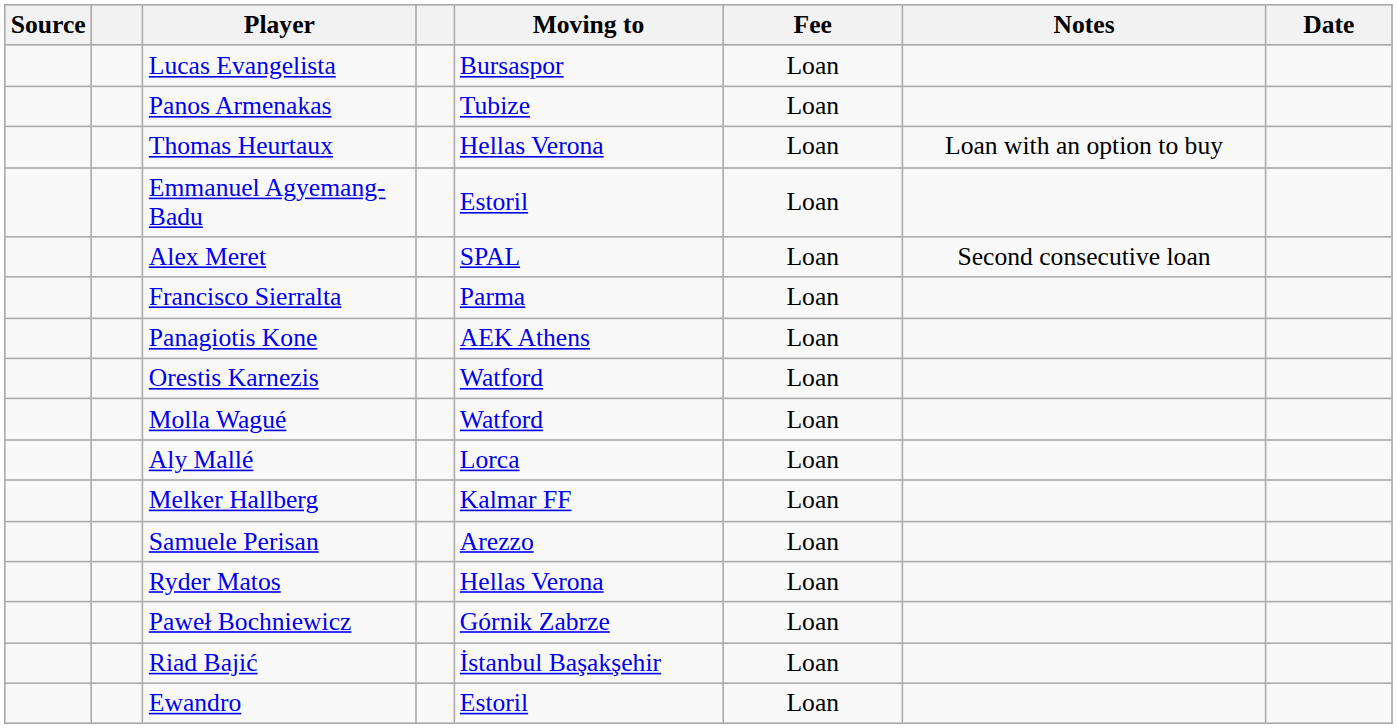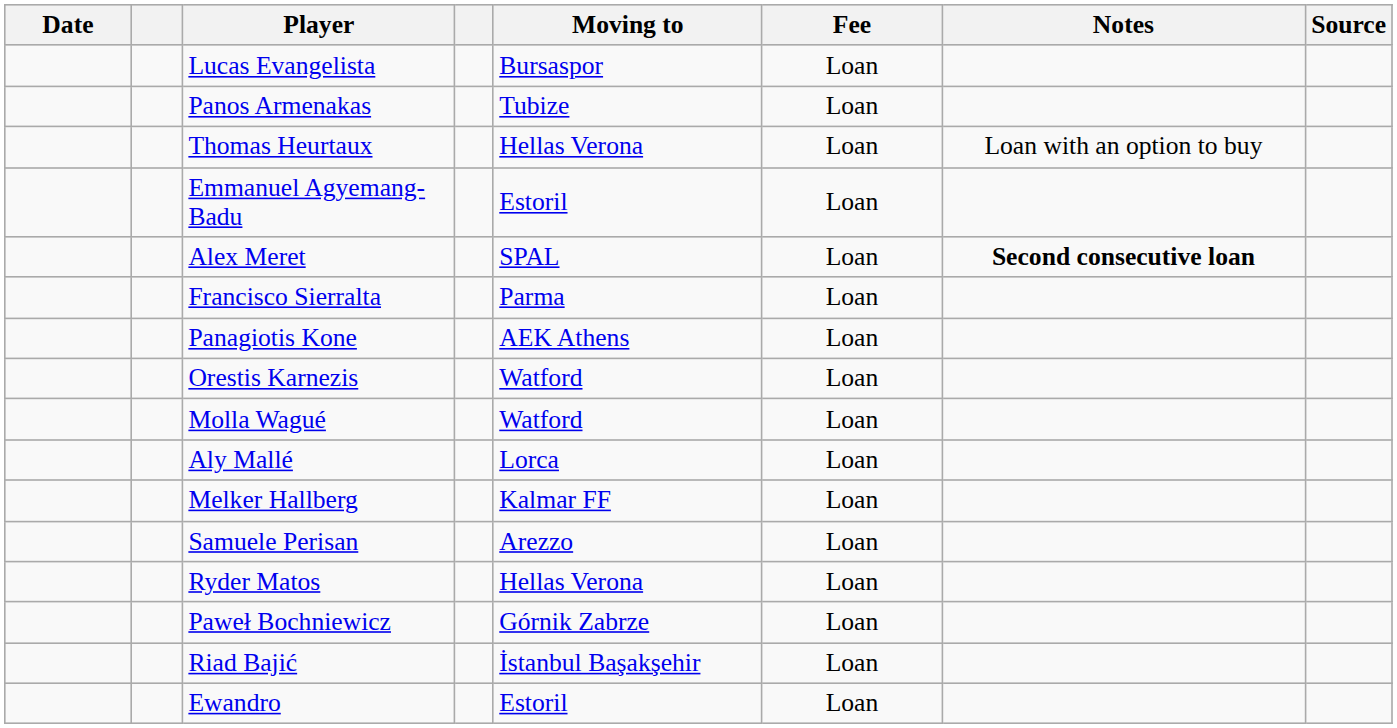columns swapped: Date <-> Source
Alex Meret | Notes: normal -> bold
